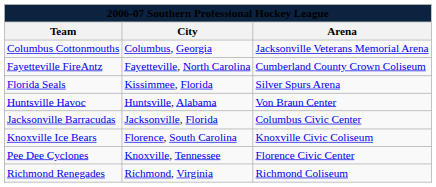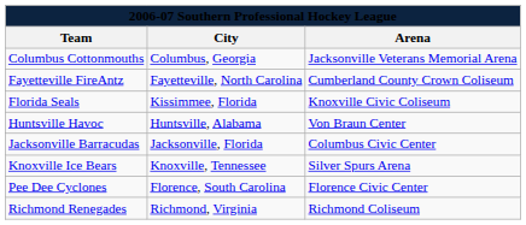Florida Seals | Arena: Silver Spurs Arena -> Knoxville Civic Coliseum
Knoxville Ice Bears | City: Florence, South Carolina -> Knoxville, Tennessee
Knoxville Ice Bears | Arena: Knoxville Civic Coliseum -> Silver Spurs Arena
Pee Dee Cyclones | City: Knoxville, Tennessee -> Florence, South Carolina
